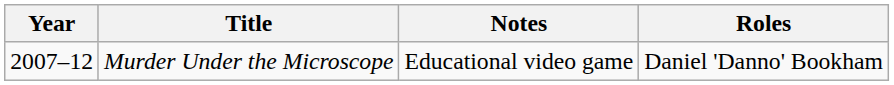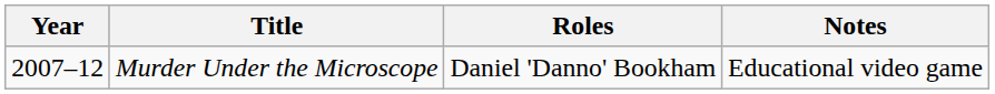columns swapped: Roles <-> Notes
